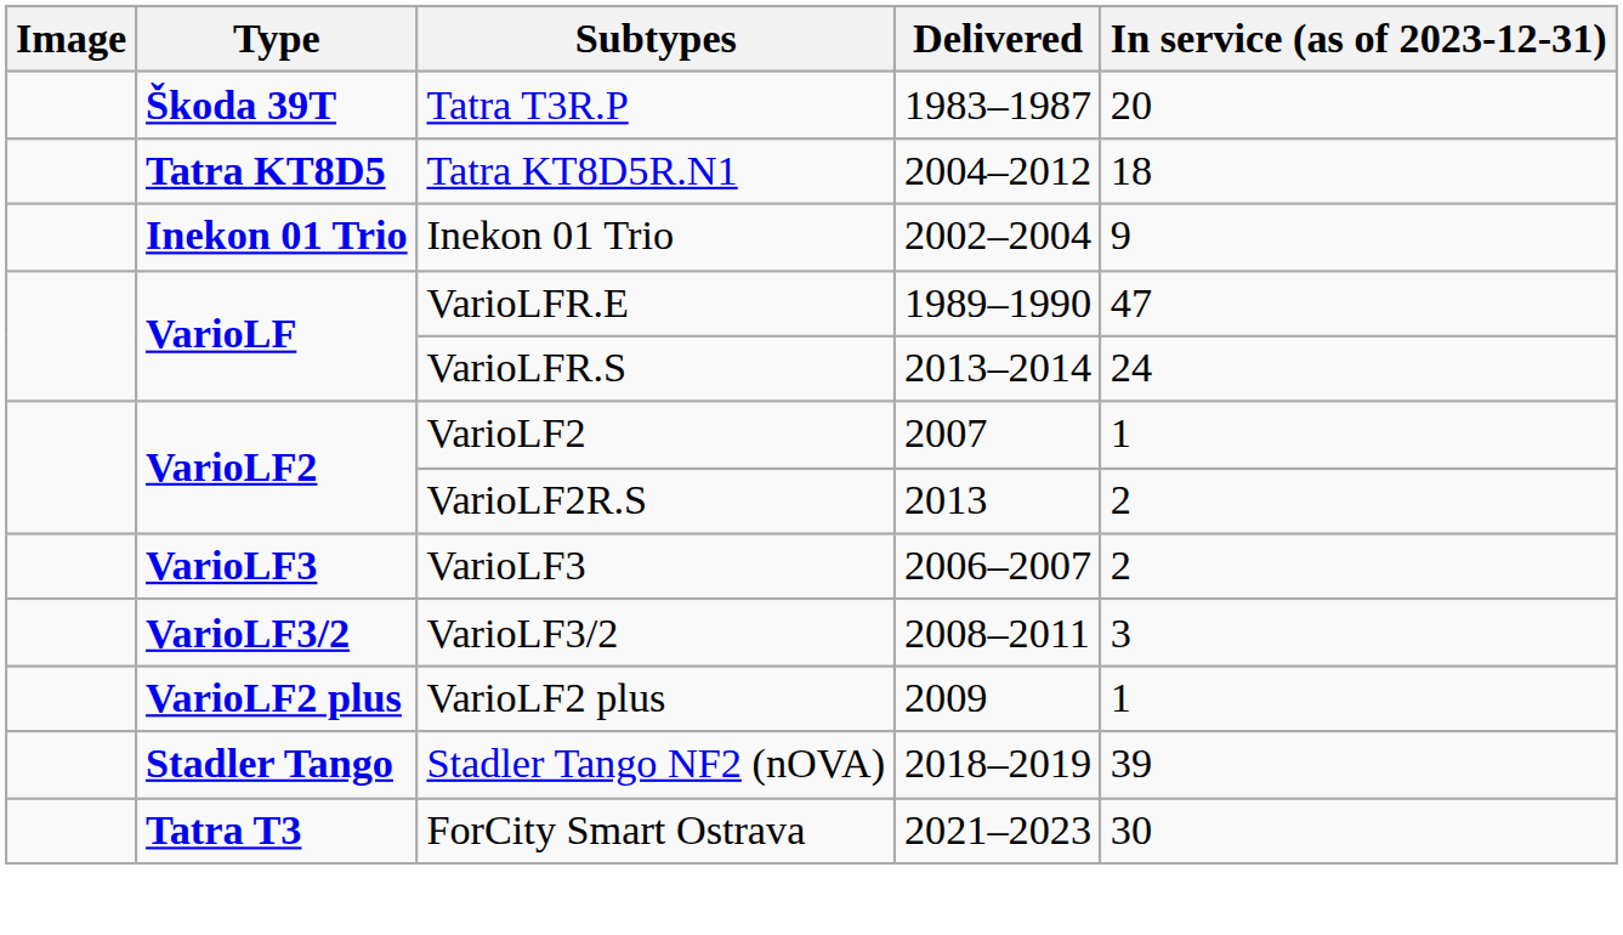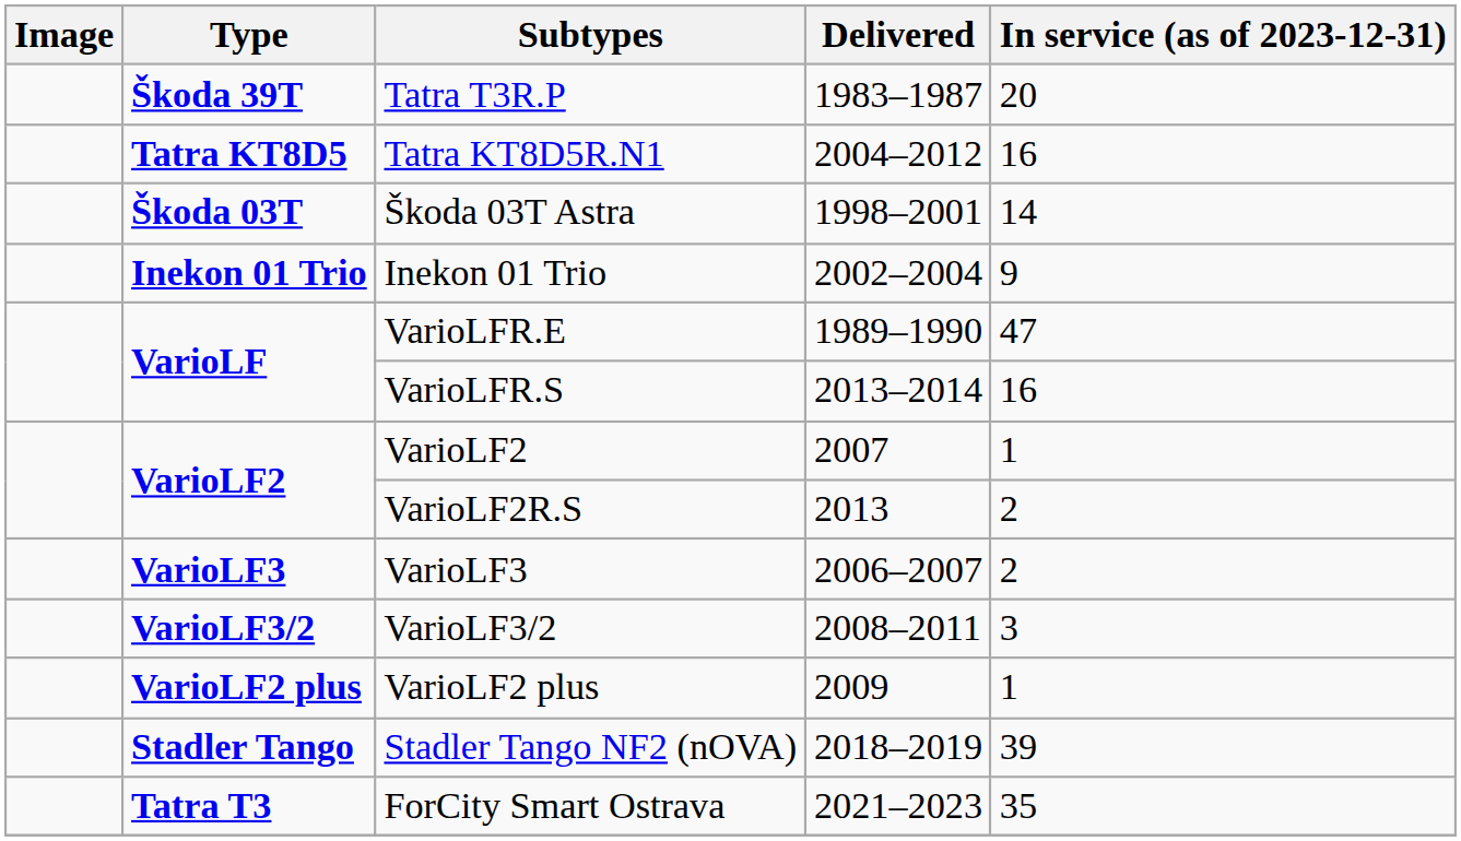Tatra KT8D5R.N1 | In service (as of 2023-12-31): 18 -> 16
+ row: Škoda 03T | Škoda 03T Astra | 1998–2001 | 14
VarioLFR.S | In service (as of 2023-12-31): 24 -> 16
ForCity Smart Ostrava | In service (as of 2023-12-31): 30 -> 35
